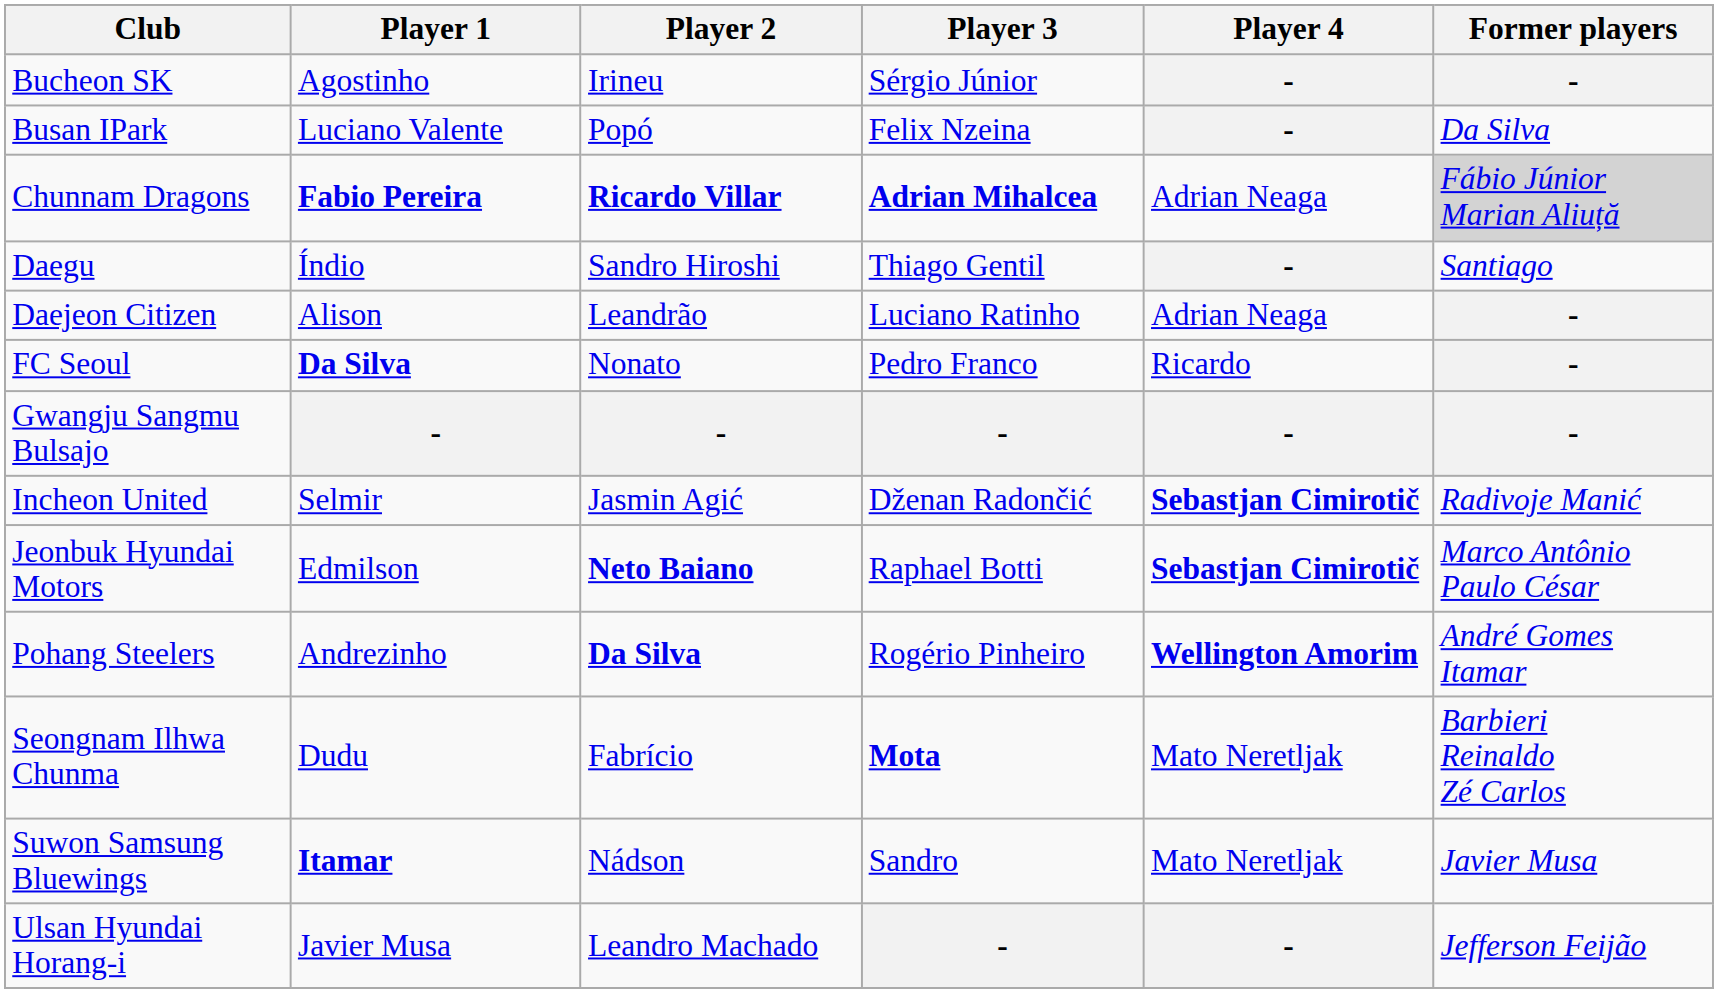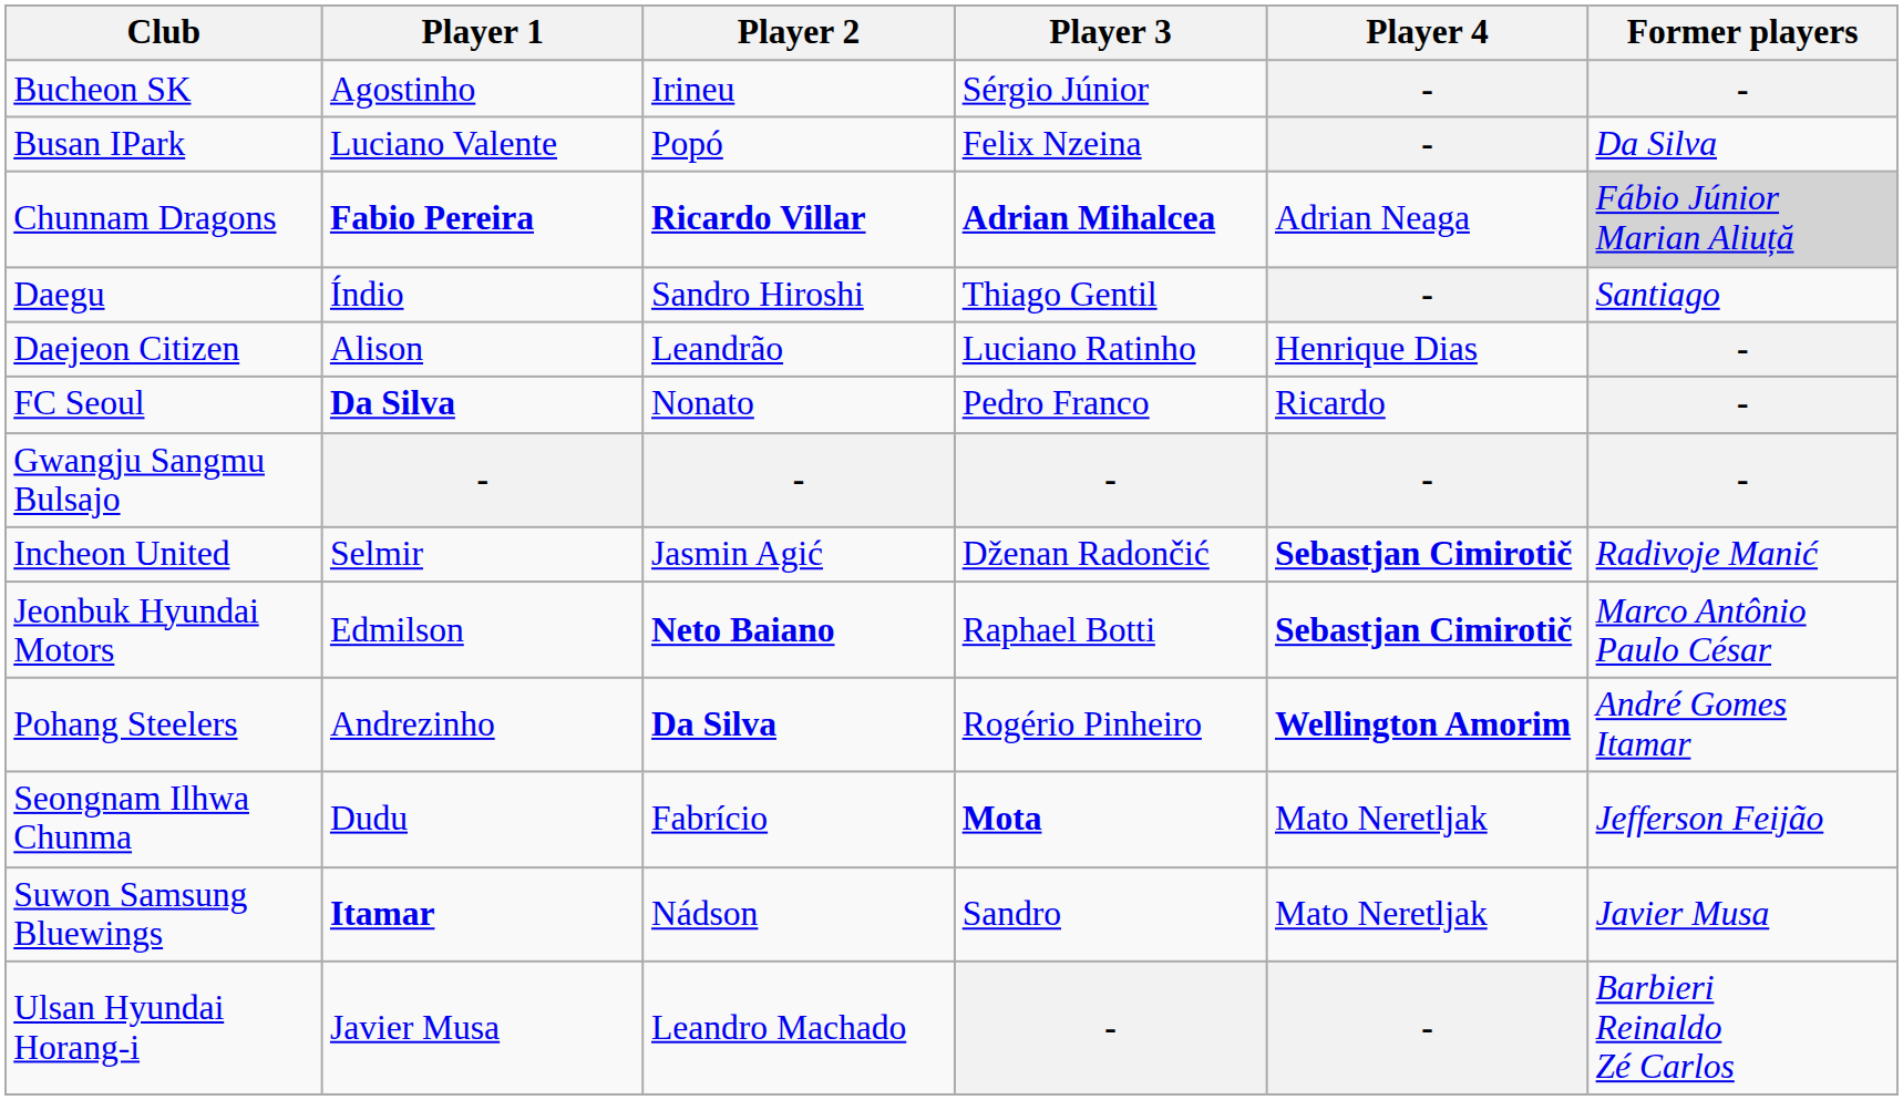Daejeon Citizen | Player 4: Adrian Neaga -> Henrique Dias
Seongnam Ilhwa Chunma | Former players: Barbieri Reinaldo Zé Carlos -> Jefferson Feijão
Ulsan Hyundai Horang-i | Former players: Jefferson Feijão -> Barbieri Reinaldo Zé Carlos
